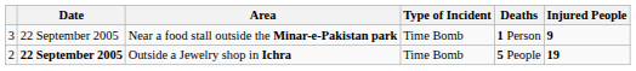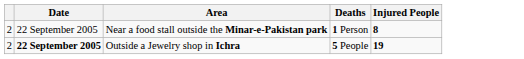- column: Type of Incident | Time Bomb | Time Bomb
Near a food stall outside the Minar-e-Pakistan park | column 1: 3 -> 2
Near a food stall outside the Minar-e-Pakistan park | Injured People: 9 -> 8
